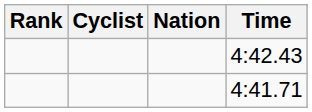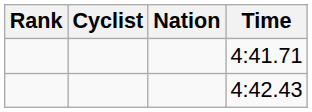rows swapped: 4:41.71 <-> 4:42.43
